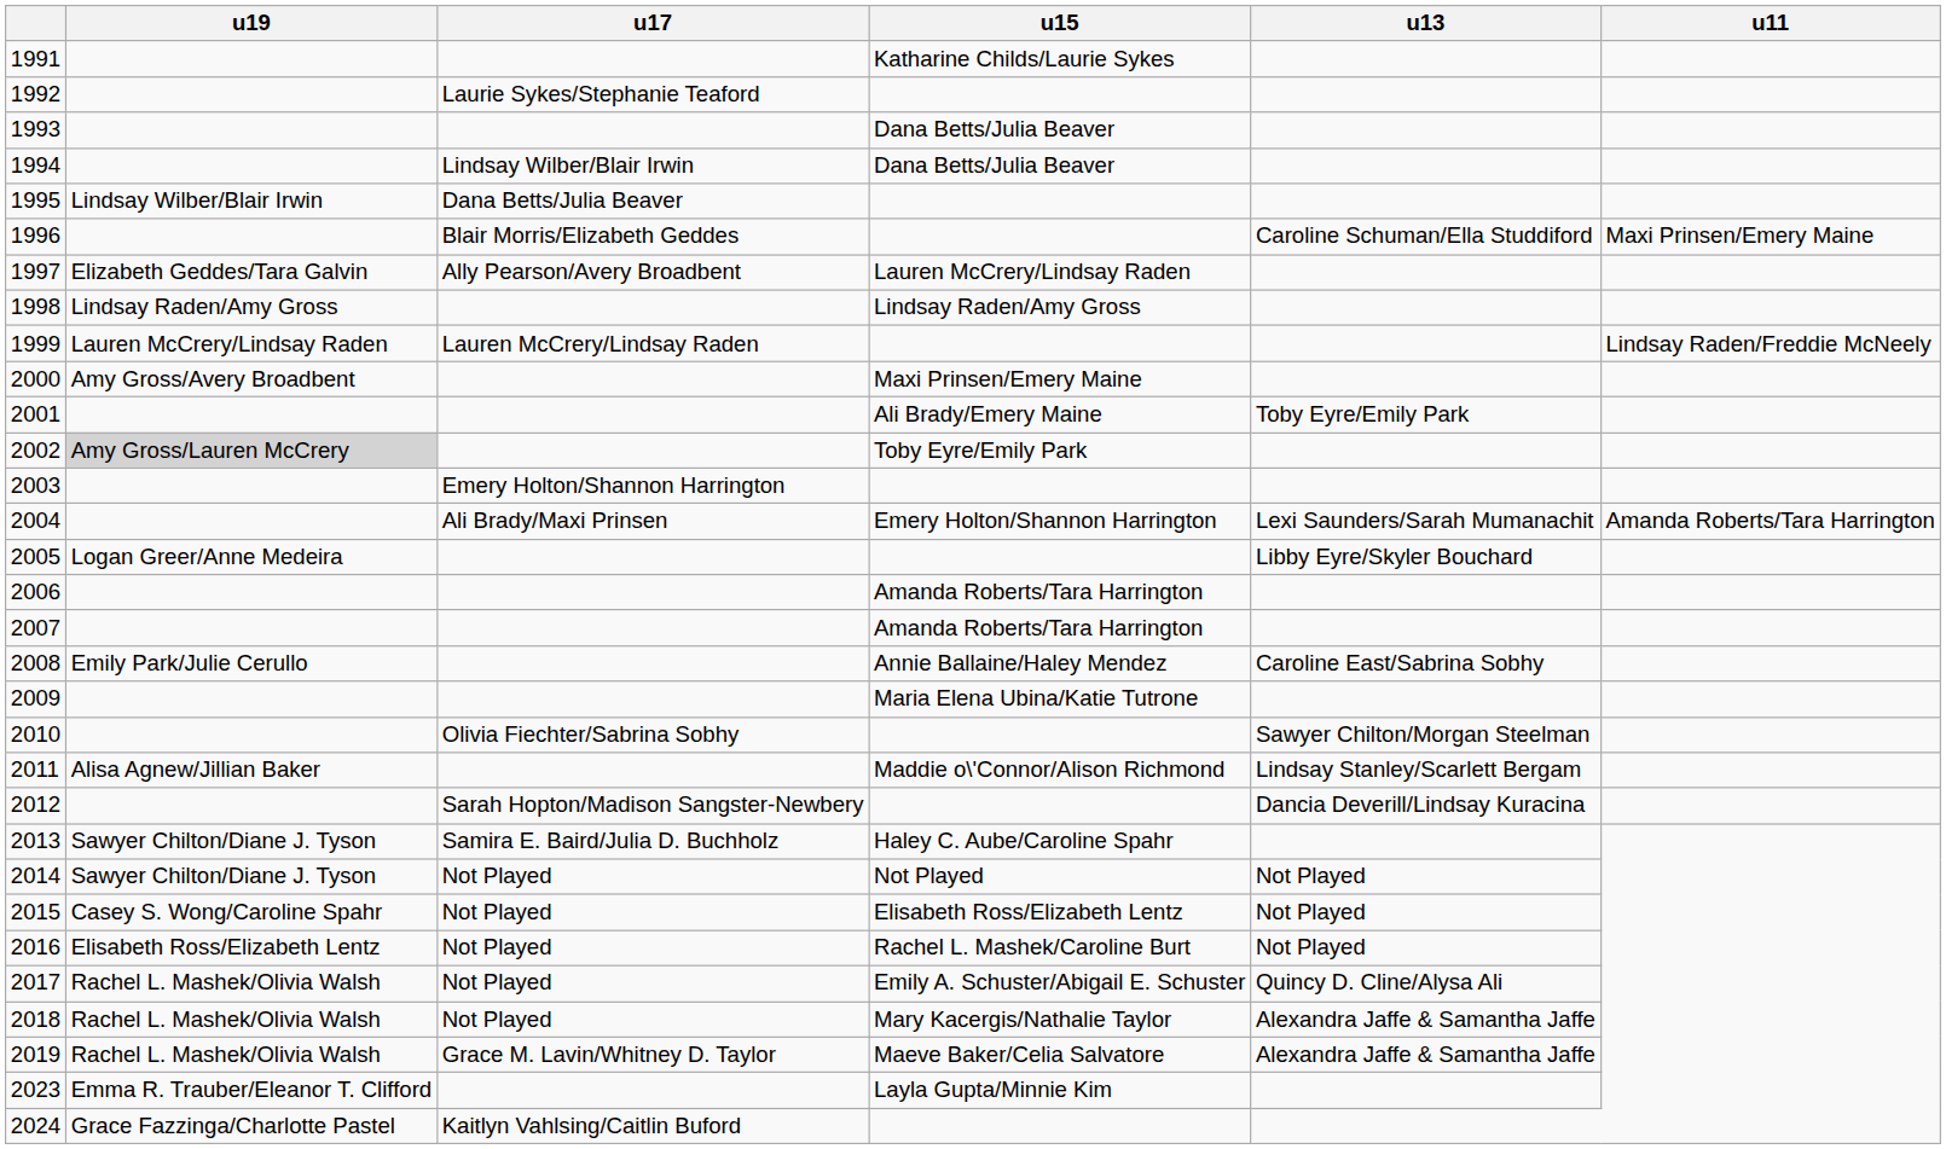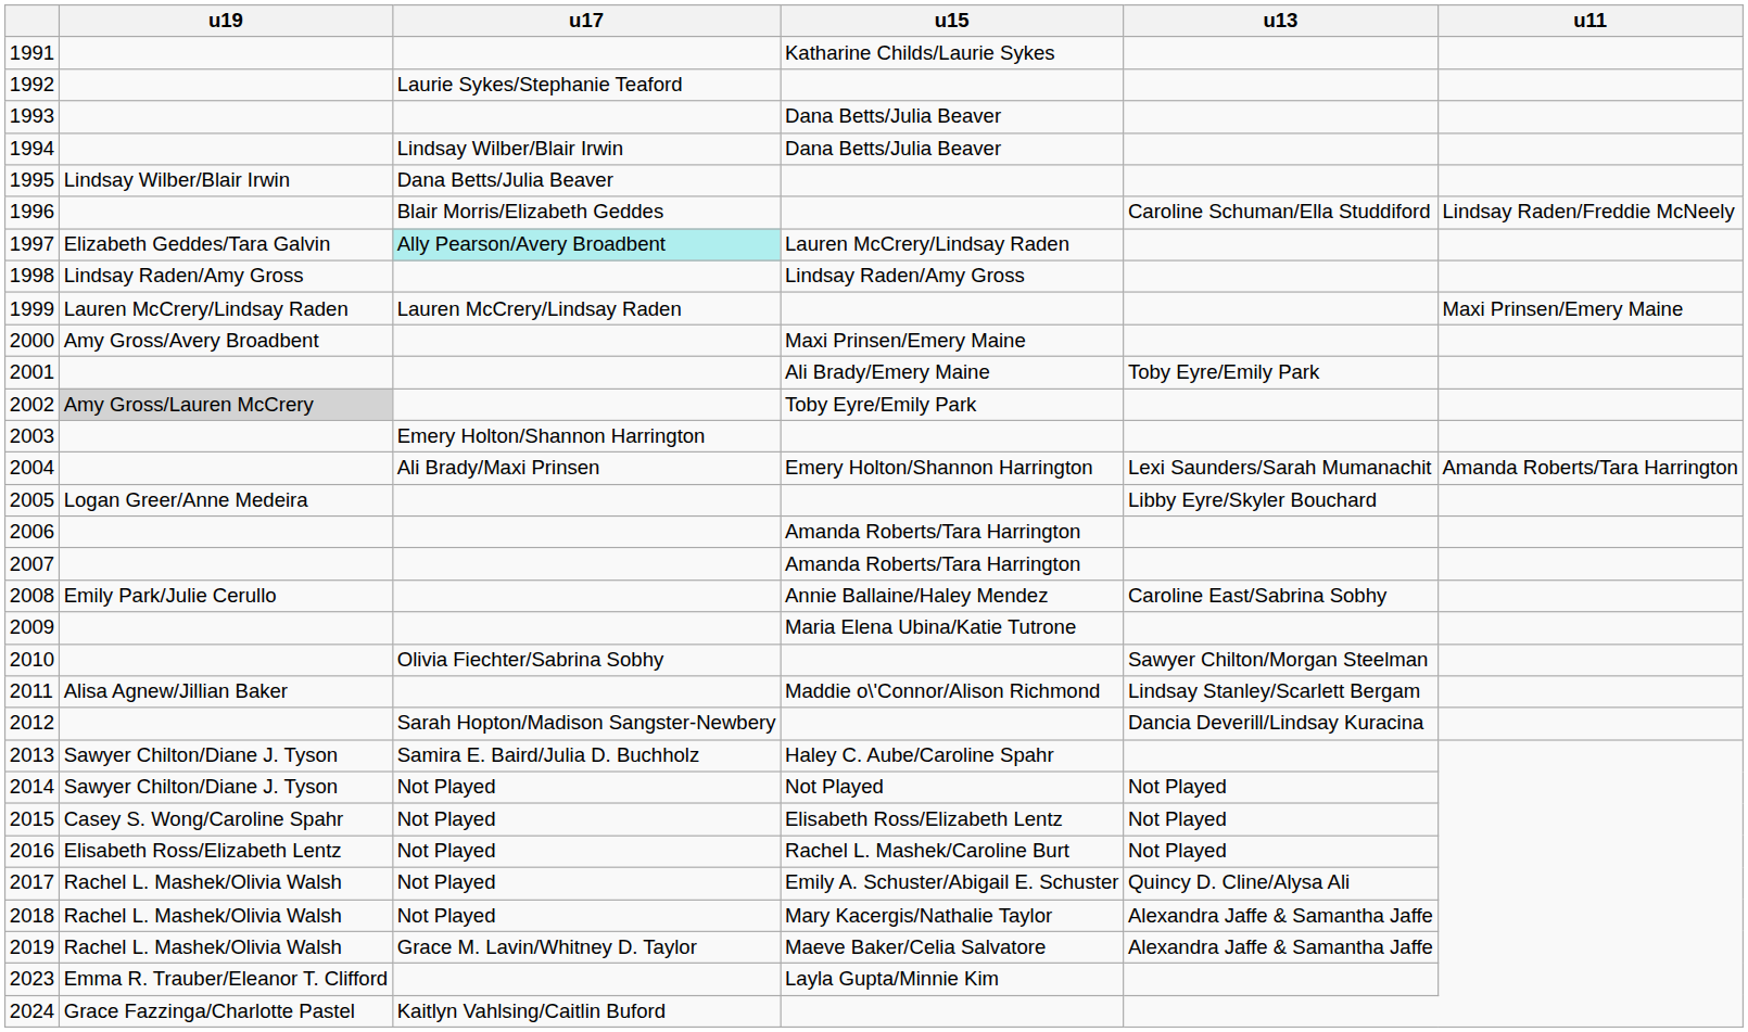1996 | u11: Maxi Prinsen/Emery Maine -> Lindsay Raden/Freddie McNeely
1997 | u17: no background -> paleturquoise background
1999 | u11: Lindsay Raden/Freddie McNeely -> Maxi Prinsen/Emery Maine
